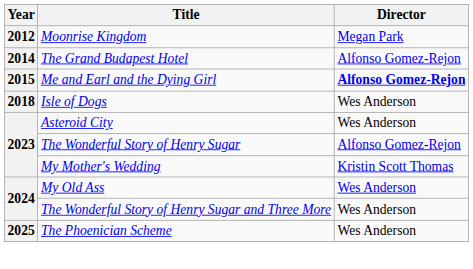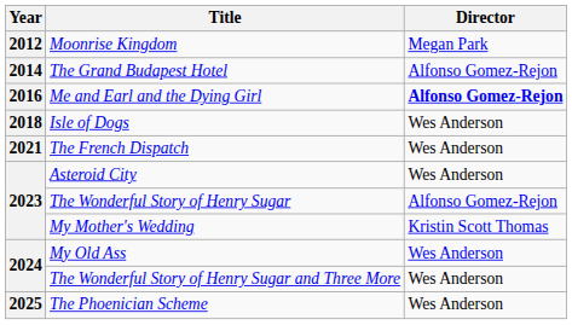Me and Earl and the Dying Girl | Year: 2015 -> 2016
+ row: 2021 | The French Dispatch | Wes Anderson
